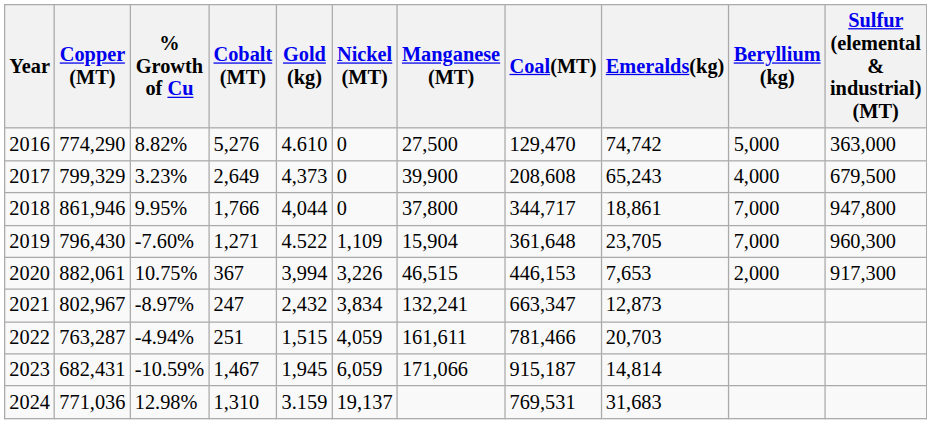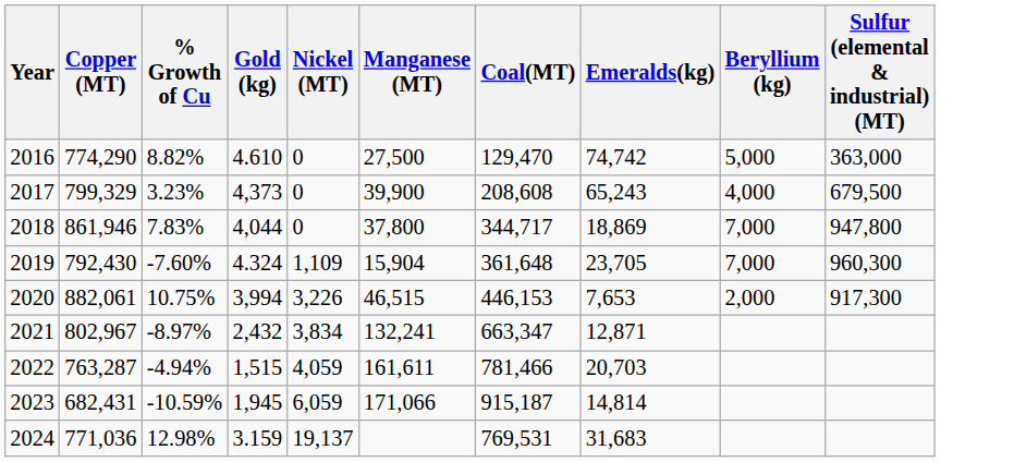- column: Cobalt (MT) | 5,276 | 2,649 | 1,766 | 1,271 | 367 | 247 | 251 | 1,467 | 1,310
2018 | % Growth of Cu: 9.95% -> 7.83%
2018 | Emeralds(kg): 18,861 -> 18,869
2019 | Copper (MT): 796,430 -> 792,430
2019 | Gold (kg): 4.522 -> 4.324
2021 | Emeralds(kg): 12,873 -> 12,871
